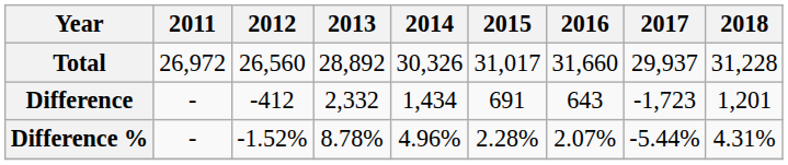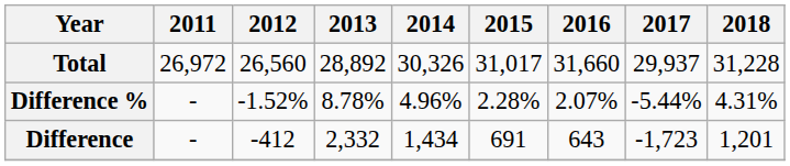rows swapped: Difference <-> Difference %
